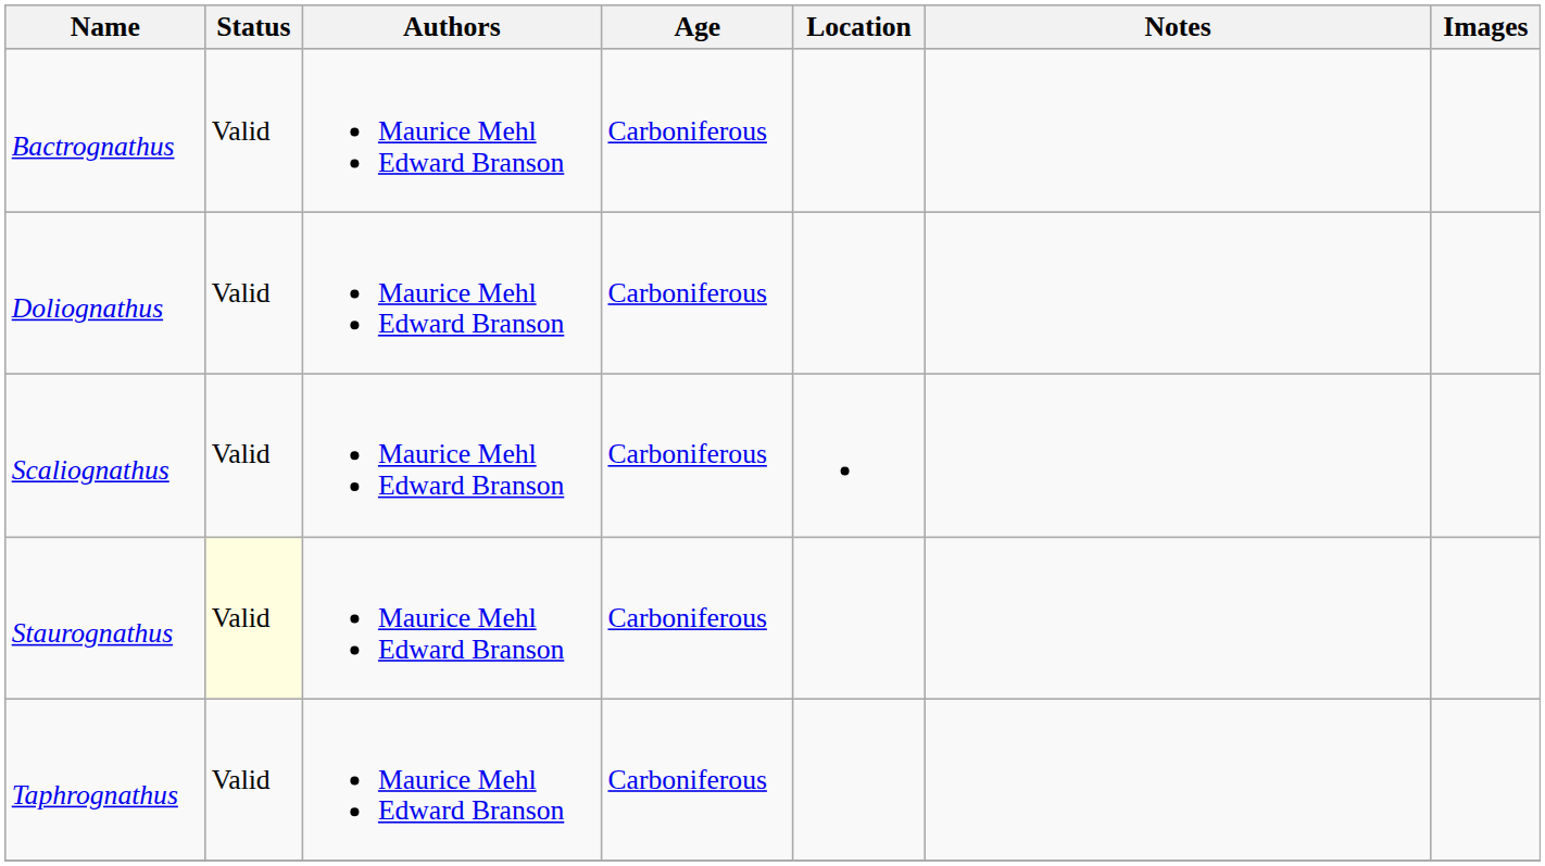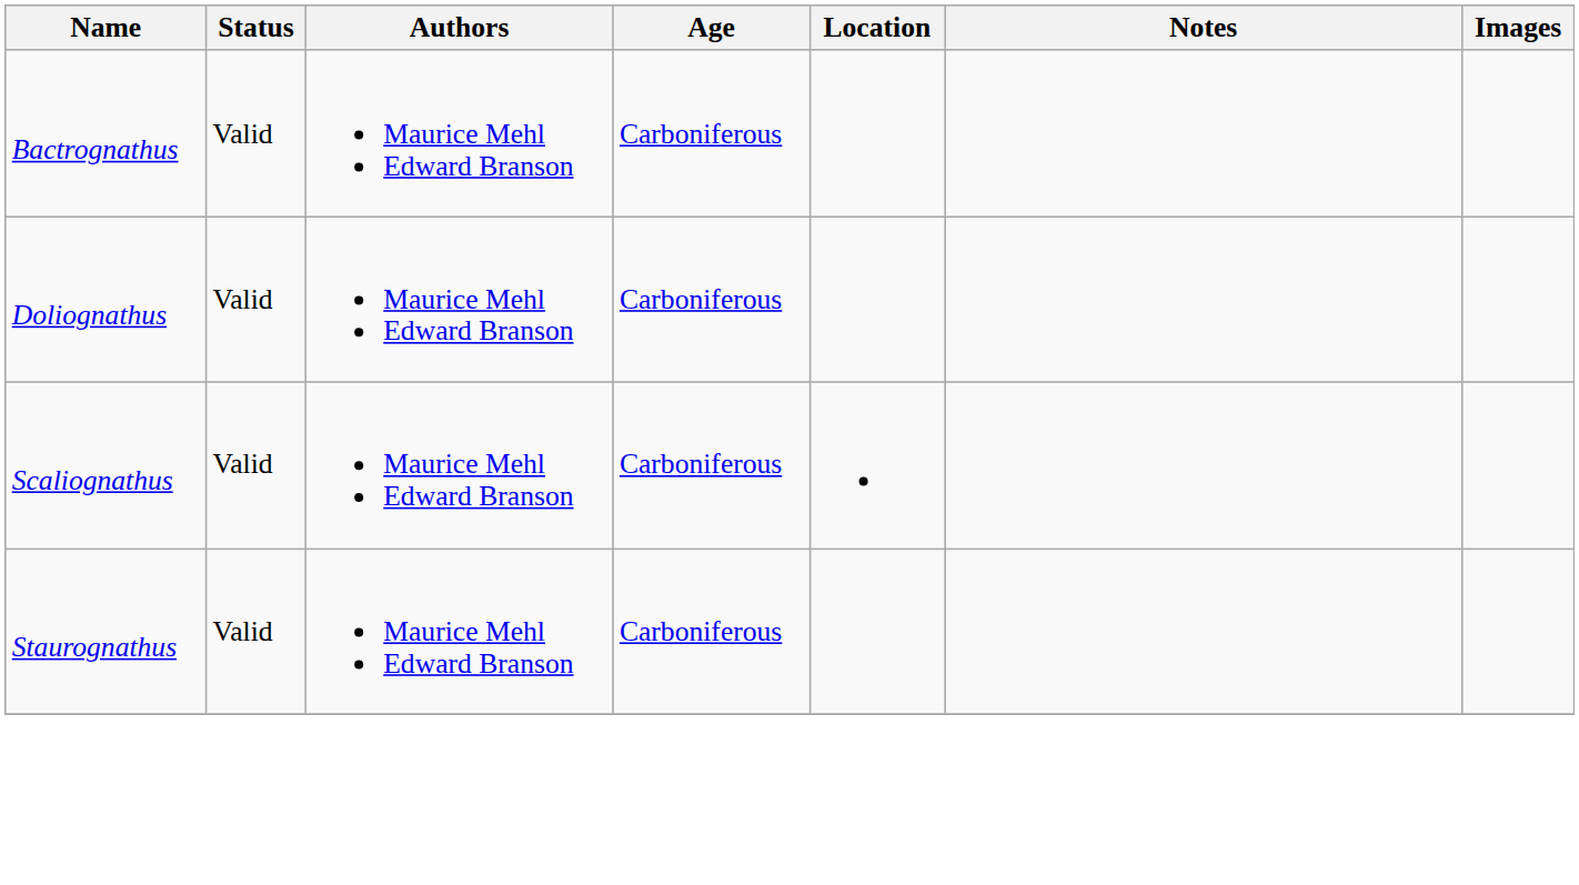Staurognathus | Status: lightyellow background -> no background
- row: Taphrognathus | Valid | Maurice Mehl Edward Branson | Carboniferous
